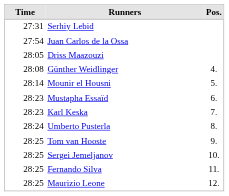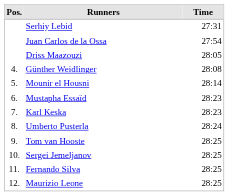columns swapped: Pos. <-> Time
